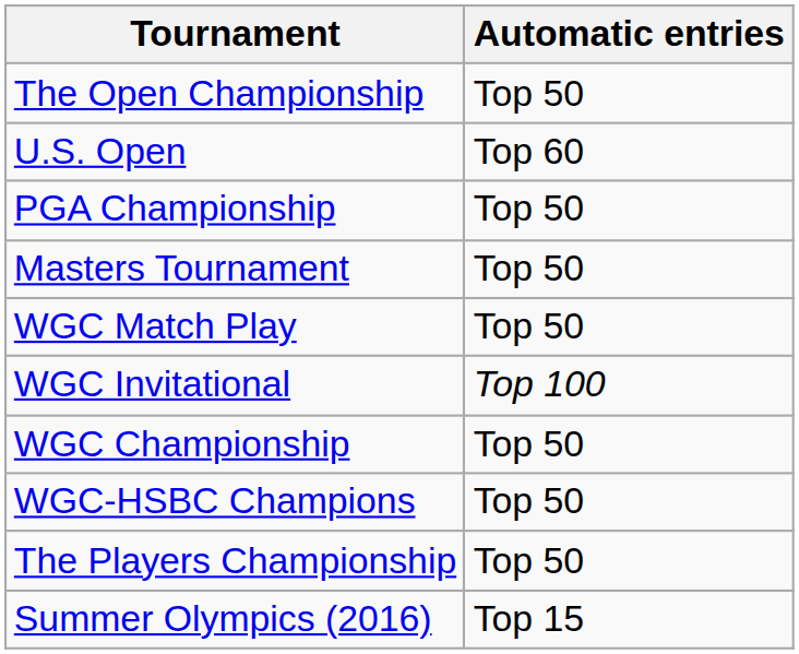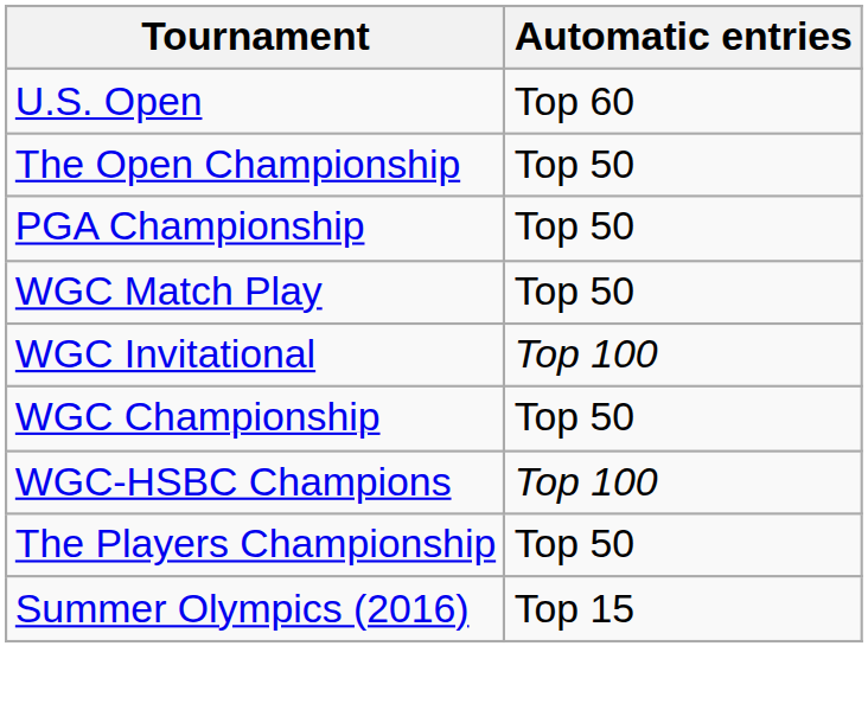rows swapped: The Open Championship <-> U.S. Open
- row: Masters Tournament | Top 50
WGC-HSBC Champions | Automatic entries: Top 50 -> Top 100
